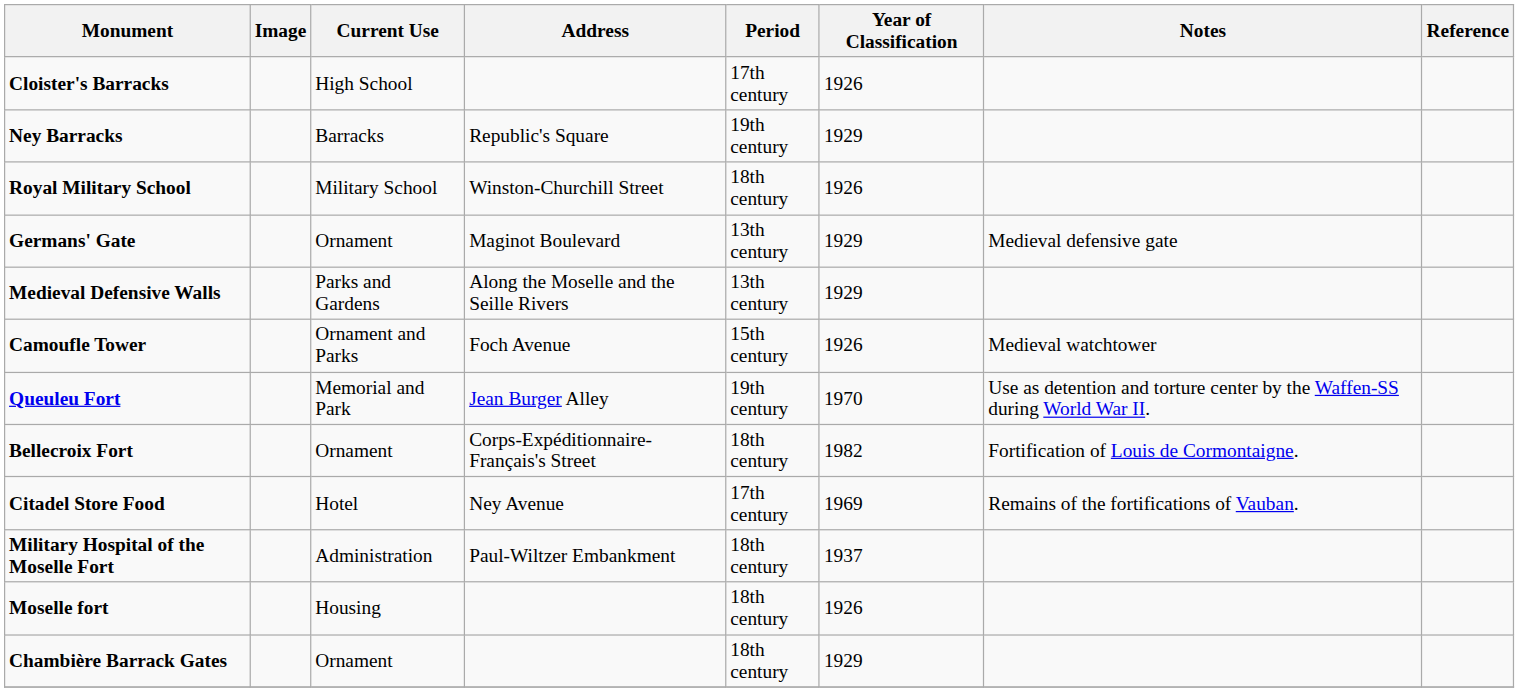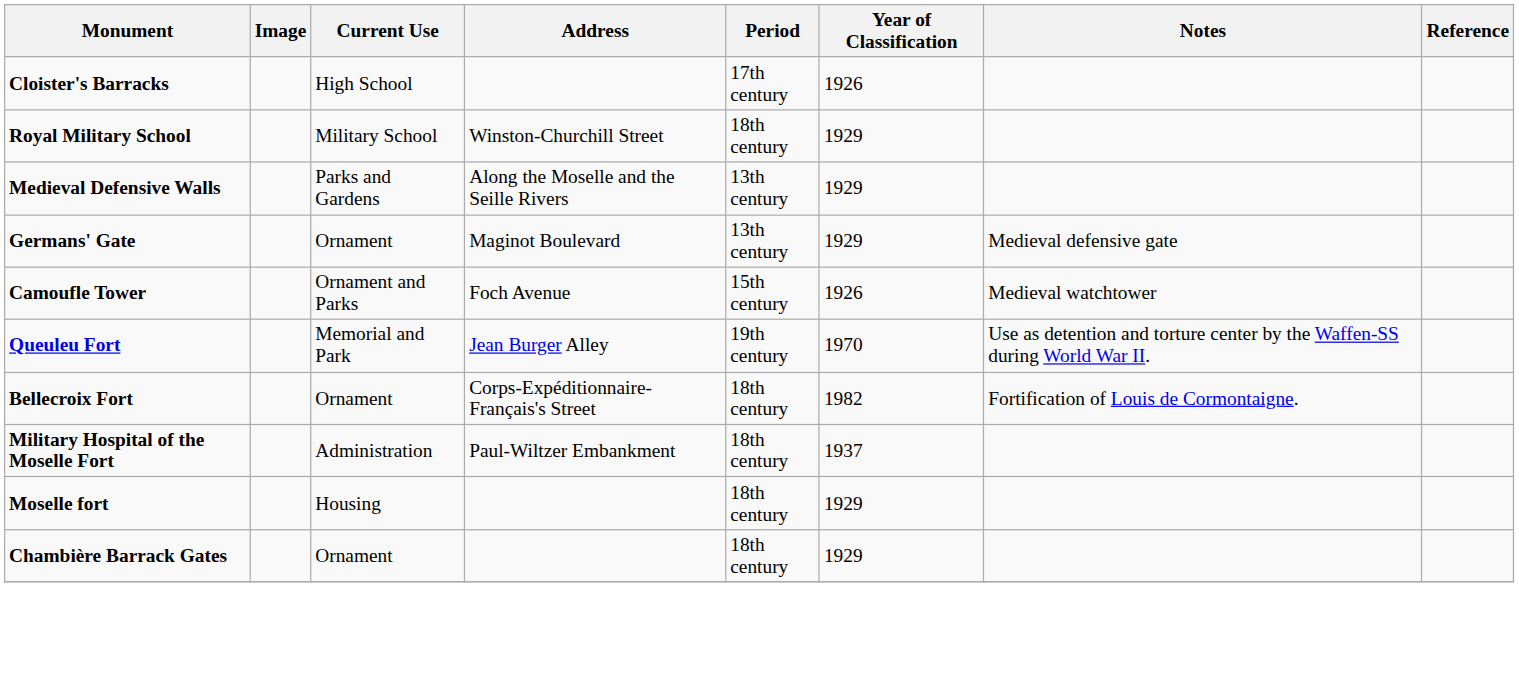- row: Ney Barracks | Barracks | Republic's Square | 19th century | 1929
Royal Military School | Year of Classification: 1926 -> 1929
rows swapped: Medieval Defensive Walls <-> Germans' Gate
- row: Citadel Store Food | Hotel | Ney Avenue | 17th century | 1969 | Remains of the fortifications of Vauban.
Moselle fort | Year of Classification: 1926 -> 1929
